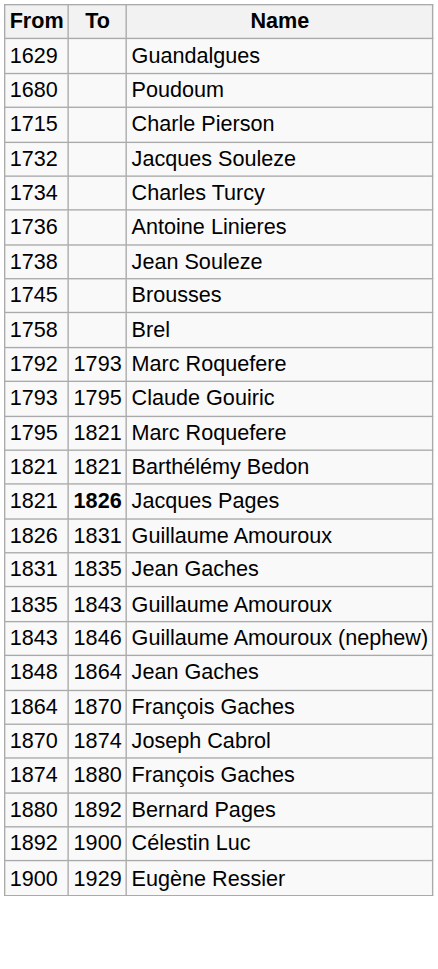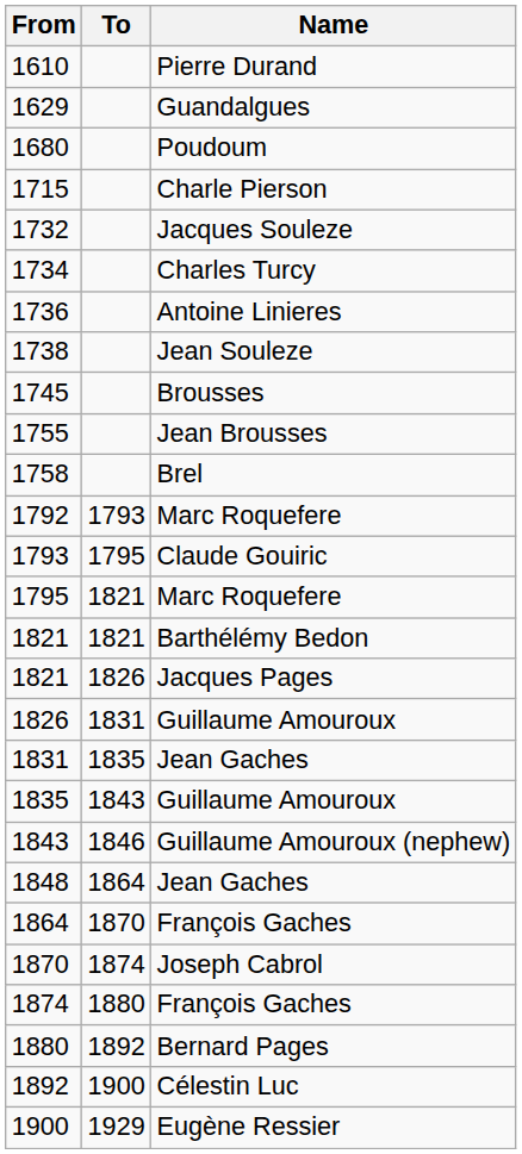+ row: 1610 | Pierre Durand
+ row: 1755 | Jean Brousses
1821 / Jacques Pages | To: bold -> normal
